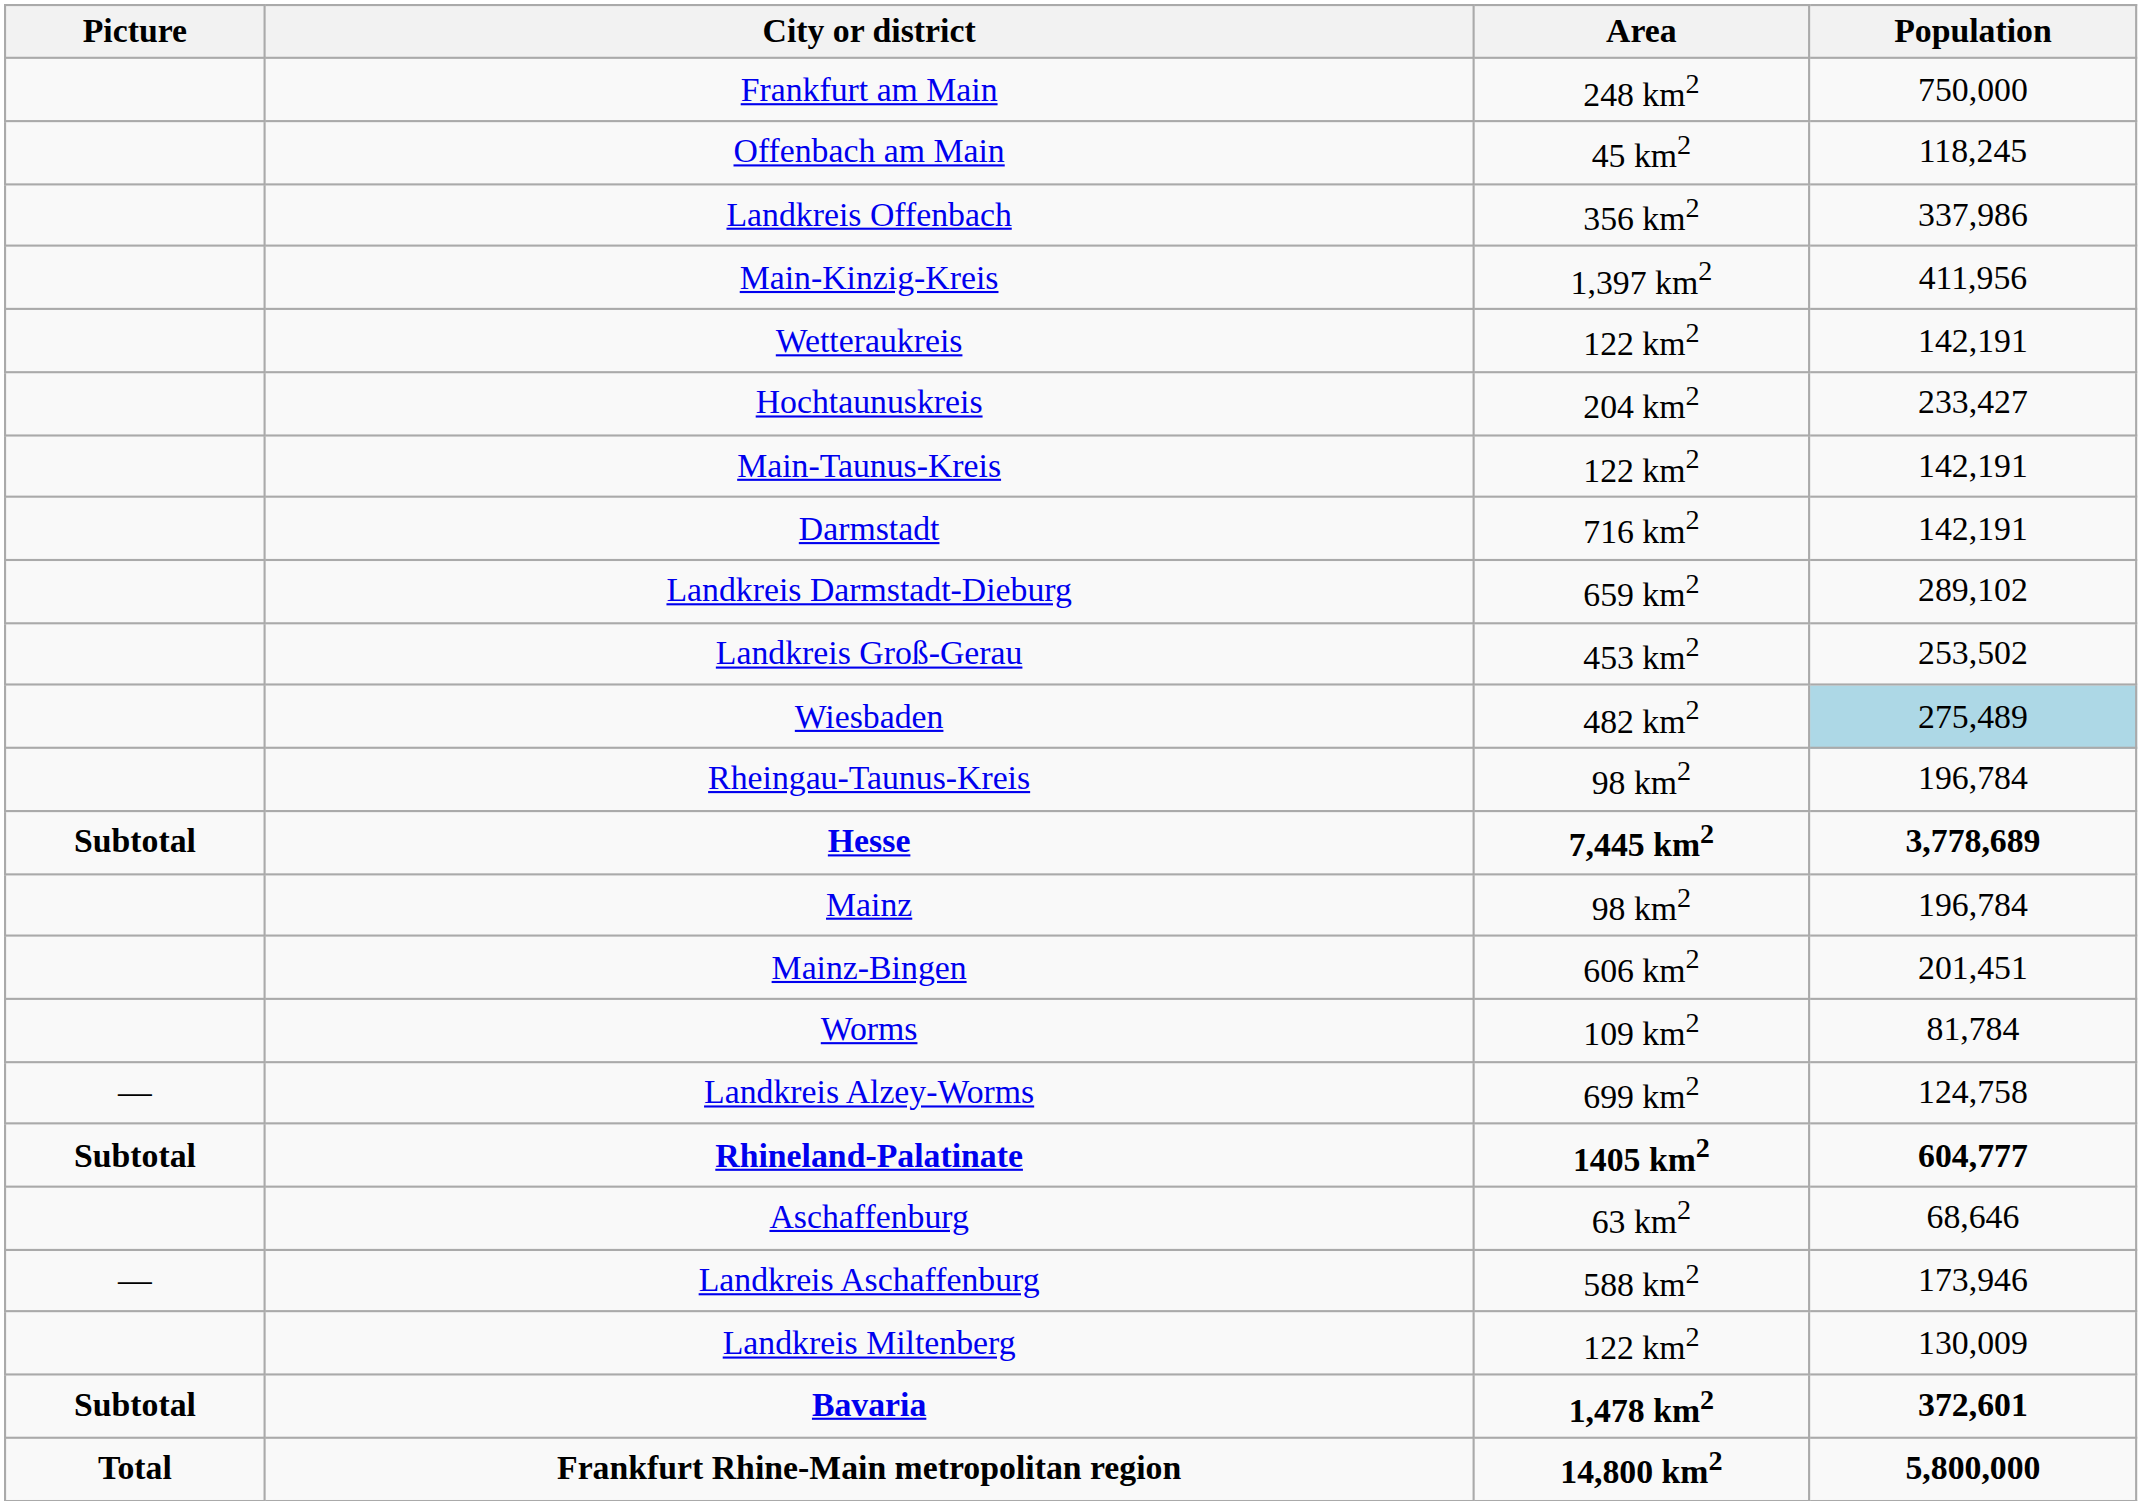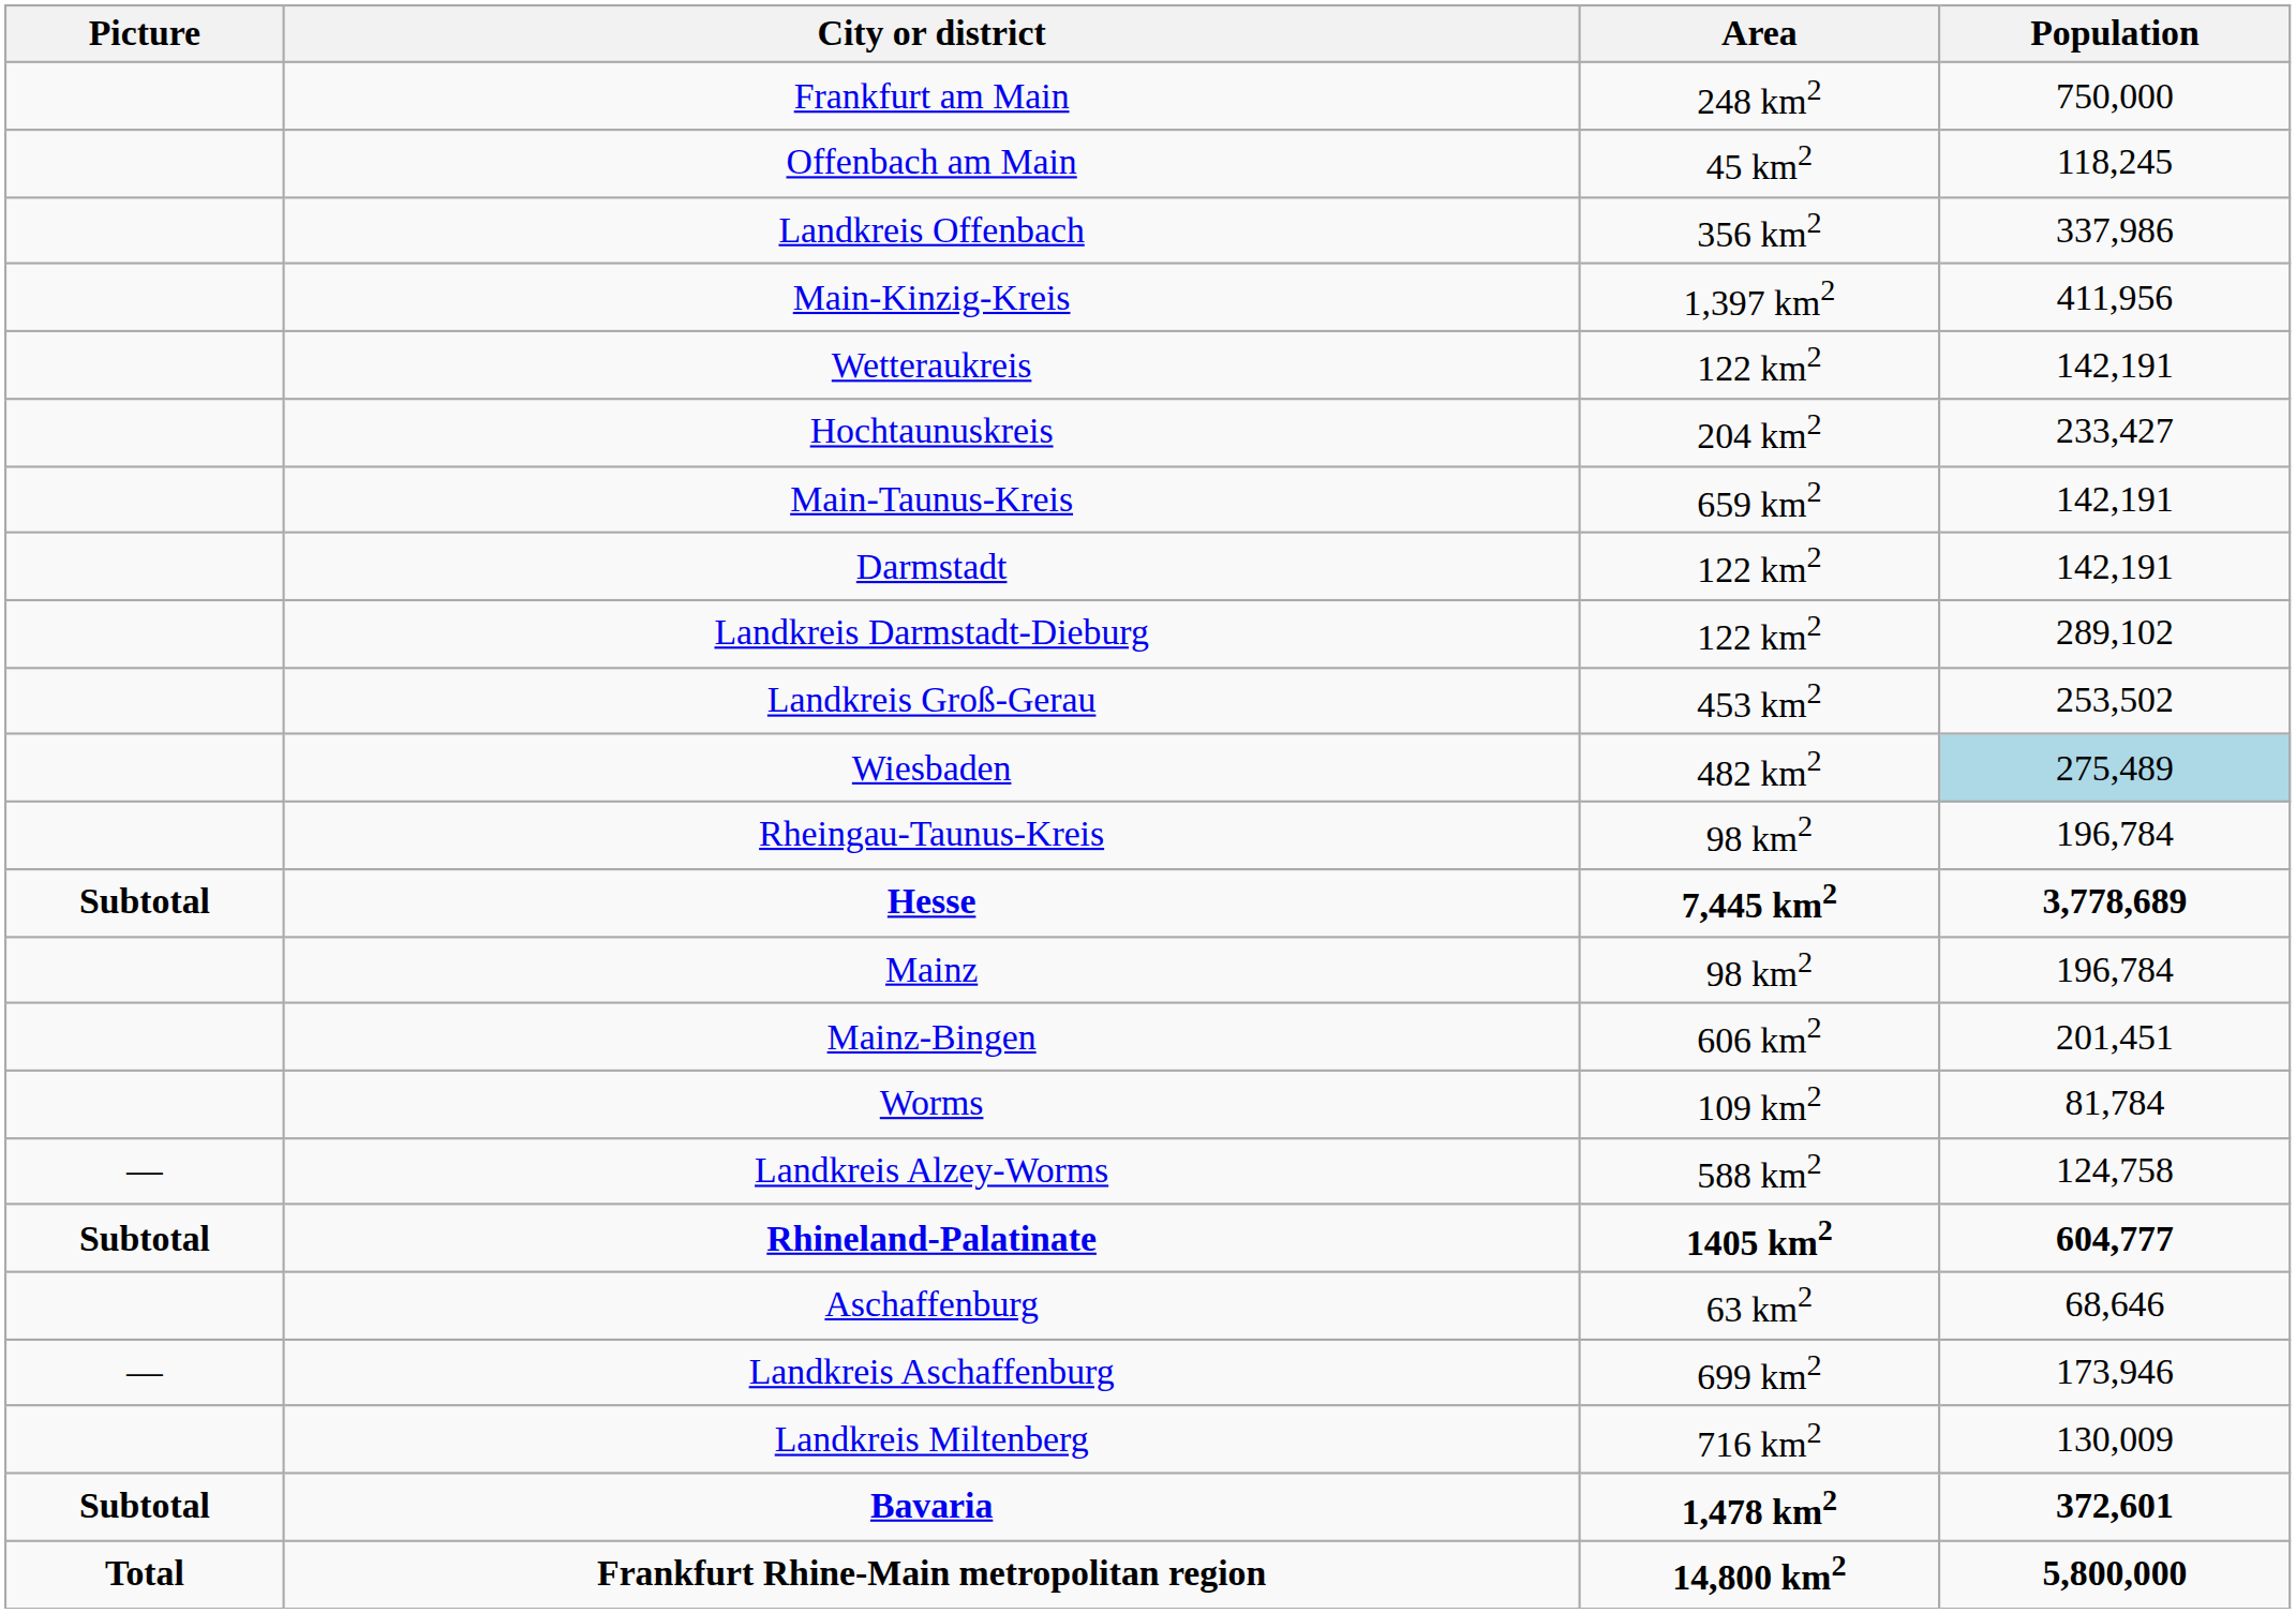Main-Taunus-Kreis | Area: 122 km2 -> 659 km2
Darmstadt | Area: 716 km2 -> 122 km2
Landkreis Darmstadt-Dieburg | Area: 659 km2 -> 122 km2
Landkreis Alzey-Worms | Area: 699 km2 -> 588 km2
Landkreis Aschaffenburg | Area: 588 km2 -> 699 km2
Landkreis Miltenberg | Area: 122 km2 -> 716 km2
